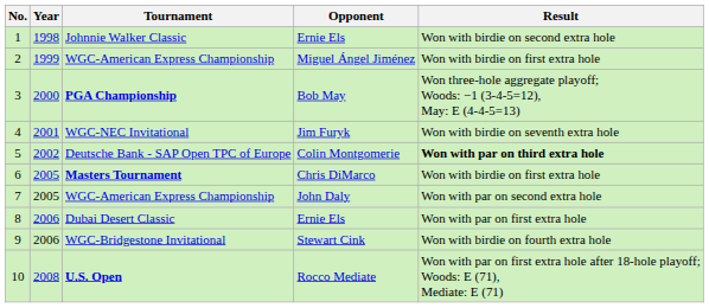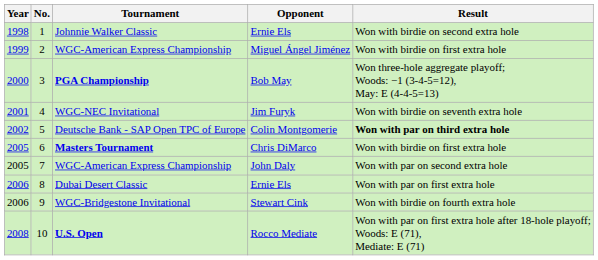columns swapped: No. <-> Year
